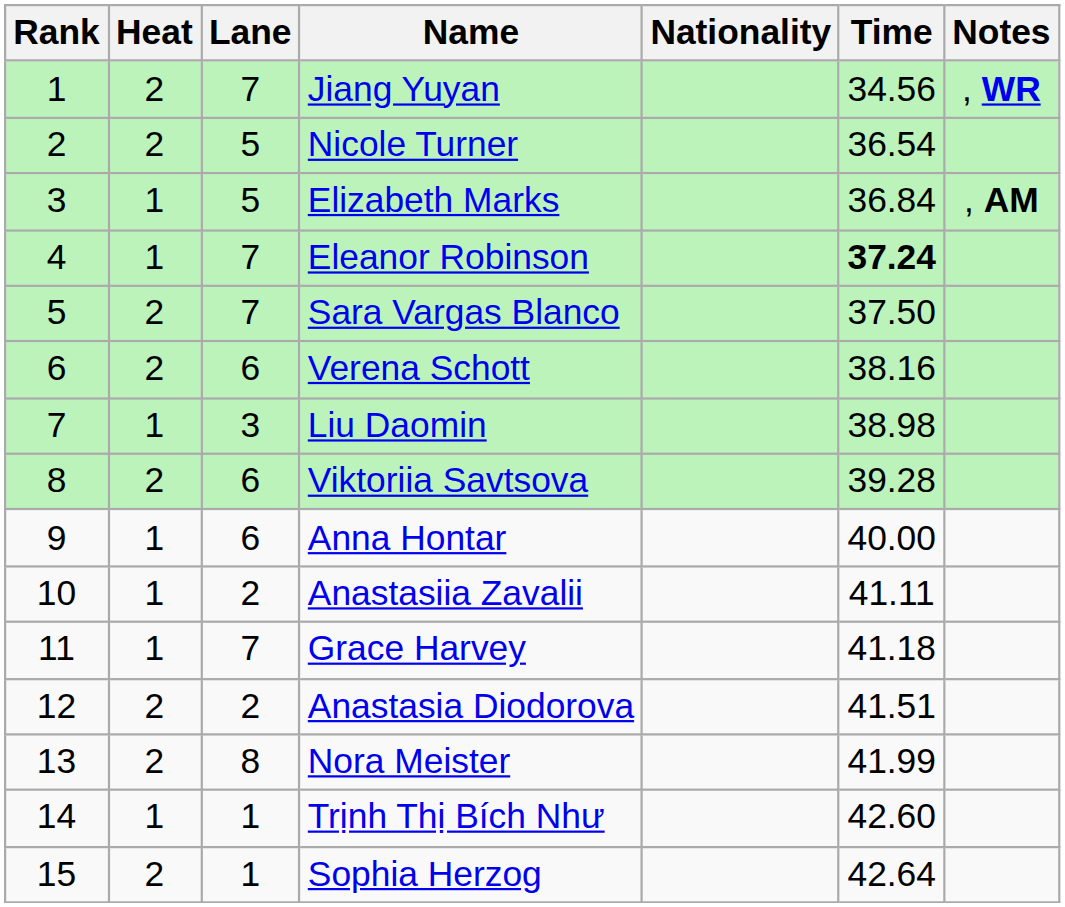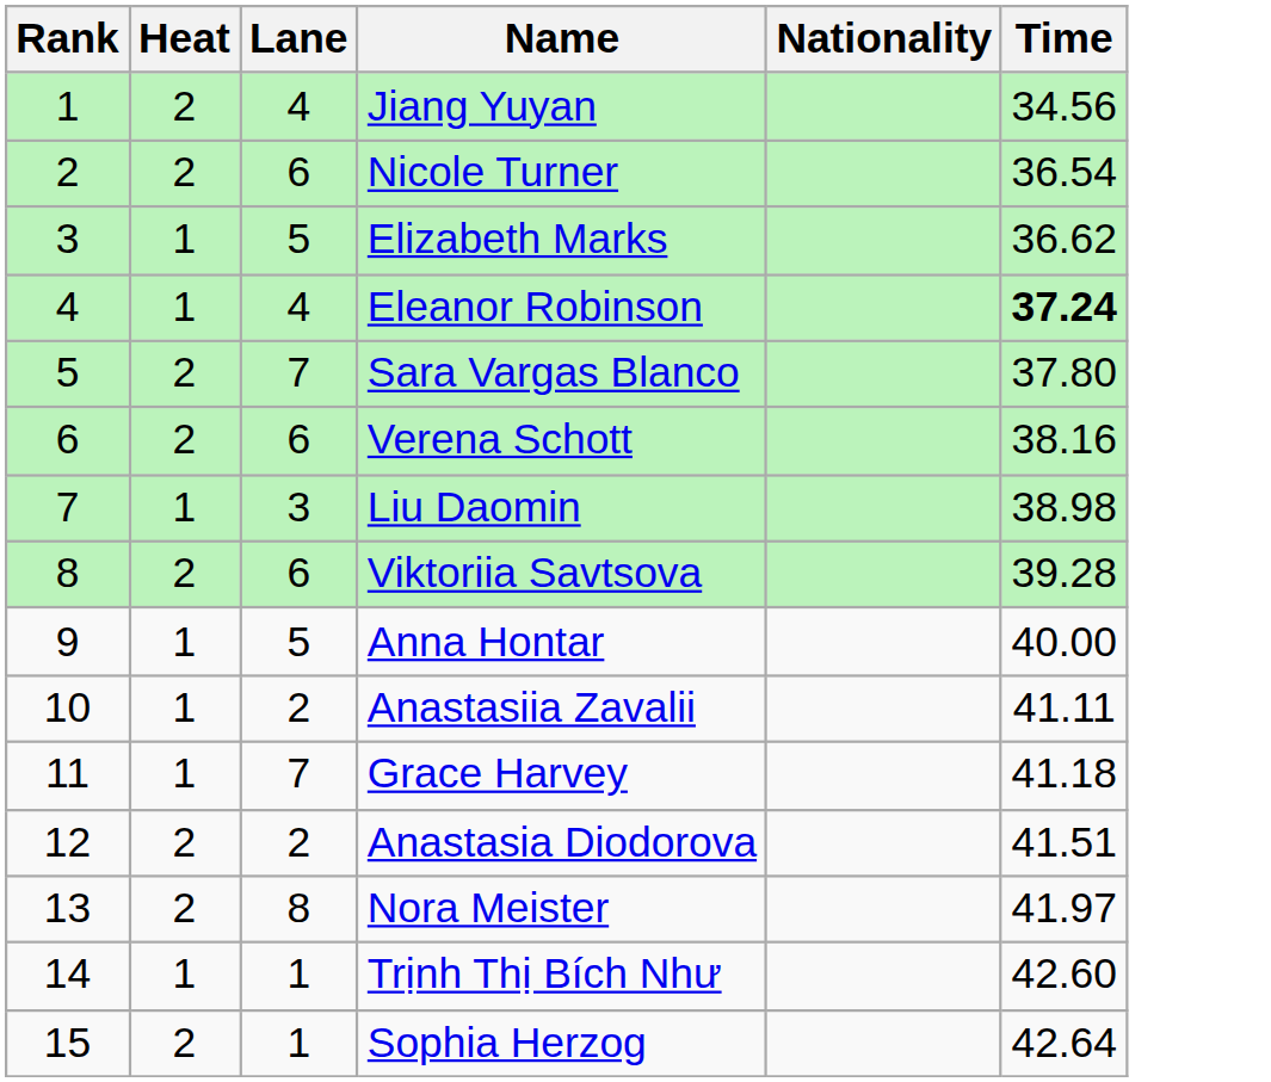- column: Notes | , WR | , AM
Jiang Yuyan | Lane: 7 -> 4
Nicole Turner | Lane: 5 -> 6
Elizabeth Marks | Time: 36.84 -> 36.62
Eleanor Robinson | Lane: 7 -> 4
Sara Vargas Blanco | Time: 37.50 -> 37.80
Anna Hontar | Lane: 6 -> 5
Nora Meister | Time: 41.99 -> 41.97
